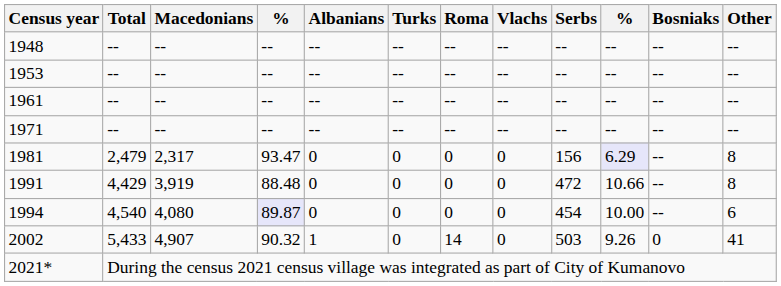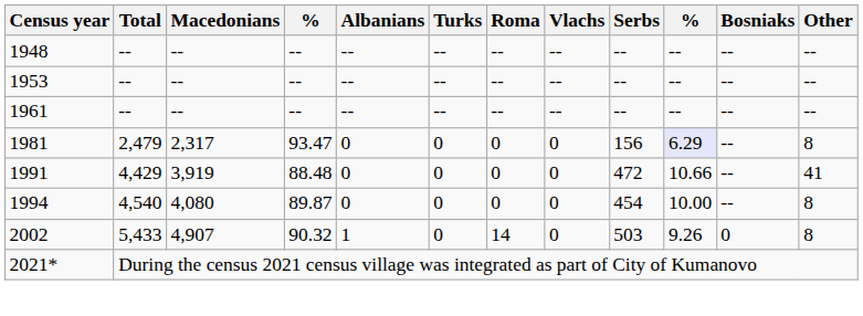- row: 1971 | -- | -- | -- | -- | -- | -- | -- | -- | -- | -- | --
1991 | Other: 8 -> 41
1994 | column 4: lavender background -> no background
1994 | Other: 6 -> 8
2002 | Other: 41 -> 8
